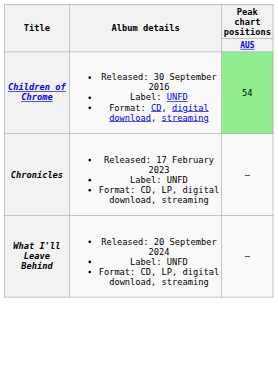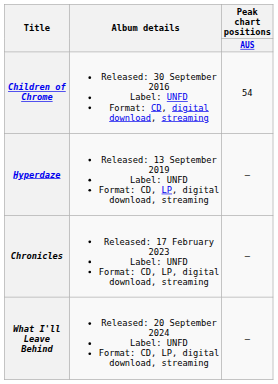Children of Chrome | Peak chart positions / AUS: lightgreen background -> no background
+ row: Hyperdaze | Released: 13 September 2019 Label: UNFD Format: CD, LP, digital download, streaming | —
